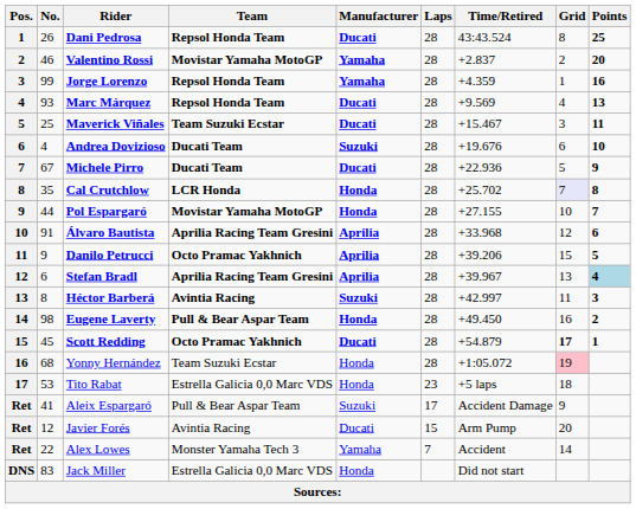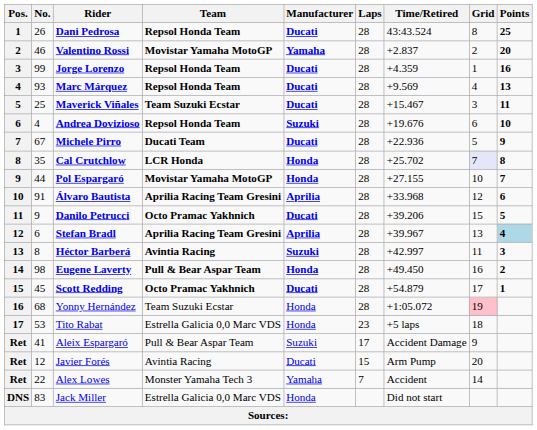Jorge Lorenzo | Manufacturer: Yamaha -> Ducati
Andrea Dovizioso | Team: Ducati Team -> Repsol Honda Team
Danilo Petrucci | Manufacturer: Aprilia -> Ducati
Scott Redding | Grid: bold -> normal
